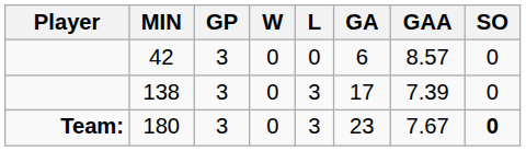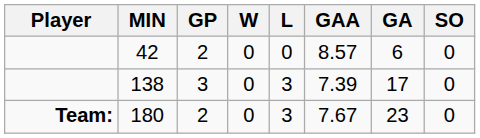columns swapped: GA <-> GAA
42 | GP: 3 -> 2
180 | GP: 3 -> 2
180 | SO: bold -> normal
